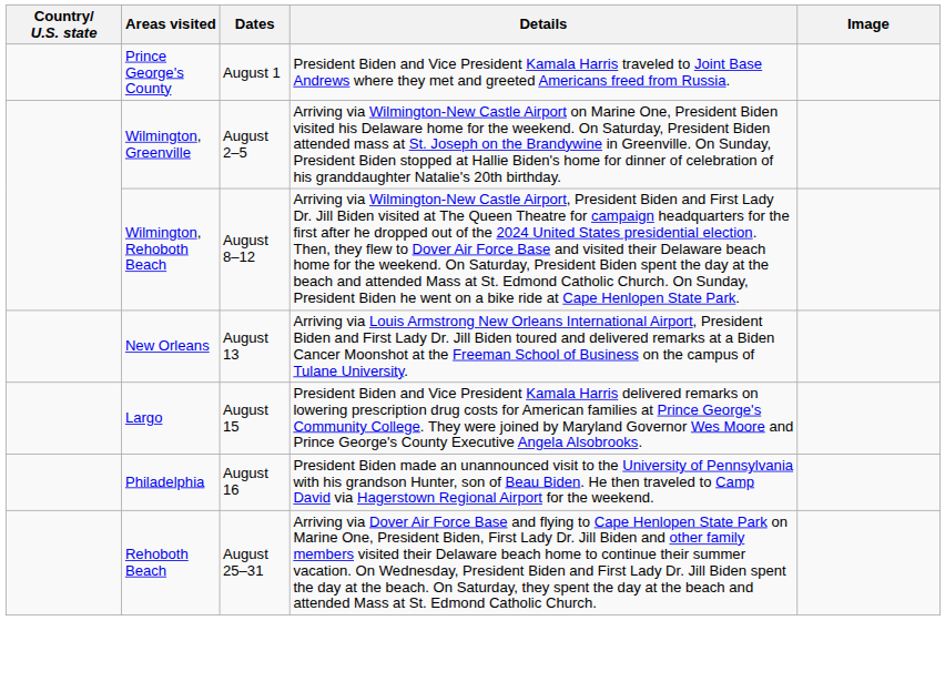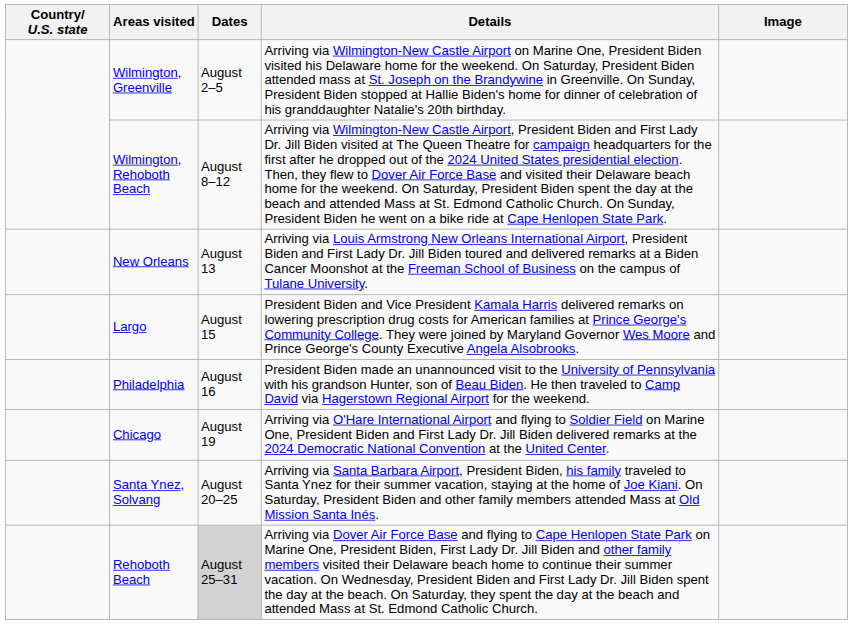- row: Prince George's County | August 1 | President Biden and Vice President Kamala Harris traveled to Joint Base Andrews where they met and greeted Americans freed from Russia.
+ row: Chicago | August 19 | Arriving via O'Hare International Airport and flying to Soldier Field on Marine One, President Biden and First Lady Dr. Jill Biden delivered remarks at the 2024 Democratic National Convention at the United Center.
+ row: Santa Ynez, Solvang | August 20–25 | Arriving via Santa Barbara Airport, President Biden, his family traveled to Santa Ynez for their summer vacation, staying at the home of Joe Kiani. On Saturday, President Biden and other family members attended Mass at Old Mission Santa Inés.
Rehoboth Beach | Dates: no background -> lightgrey background
